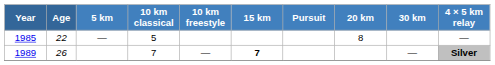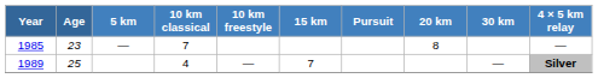1985 | Age: 22 -> 23
1985 | 10 km classical: 5 -> 7
1989 | Age: 26 -> 25
1989 | 10 km classical: 7 -> 4
1989 | 15 km: bold -> normal
